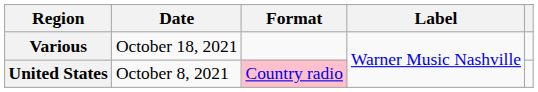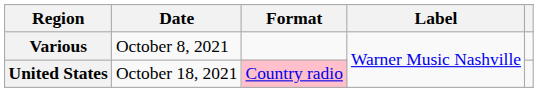Various | Date: October 18, 2021 -> October 8, 2021
United States | Date: October 8, 2021 -> October 18, 2021
